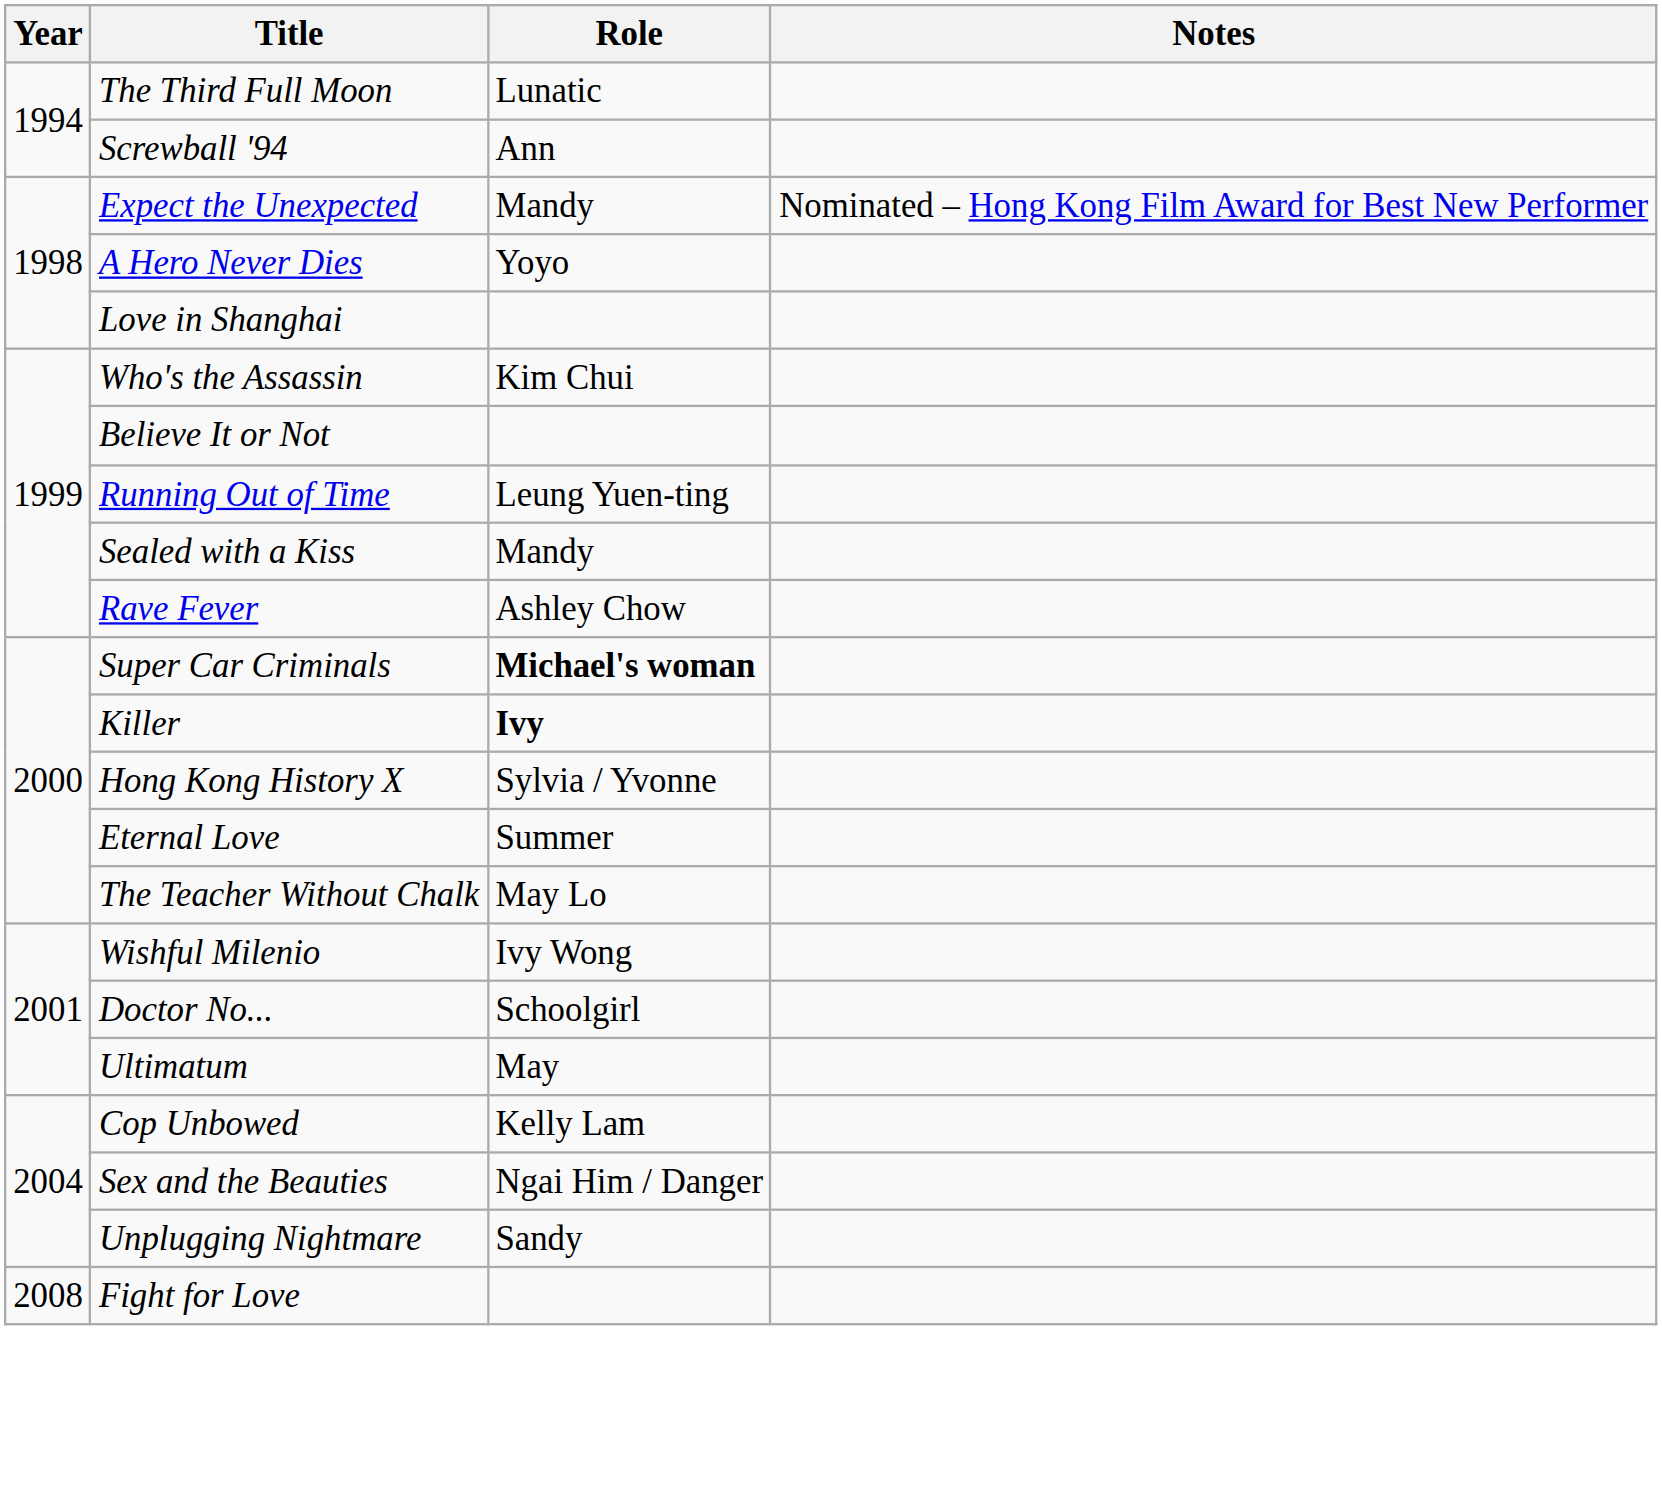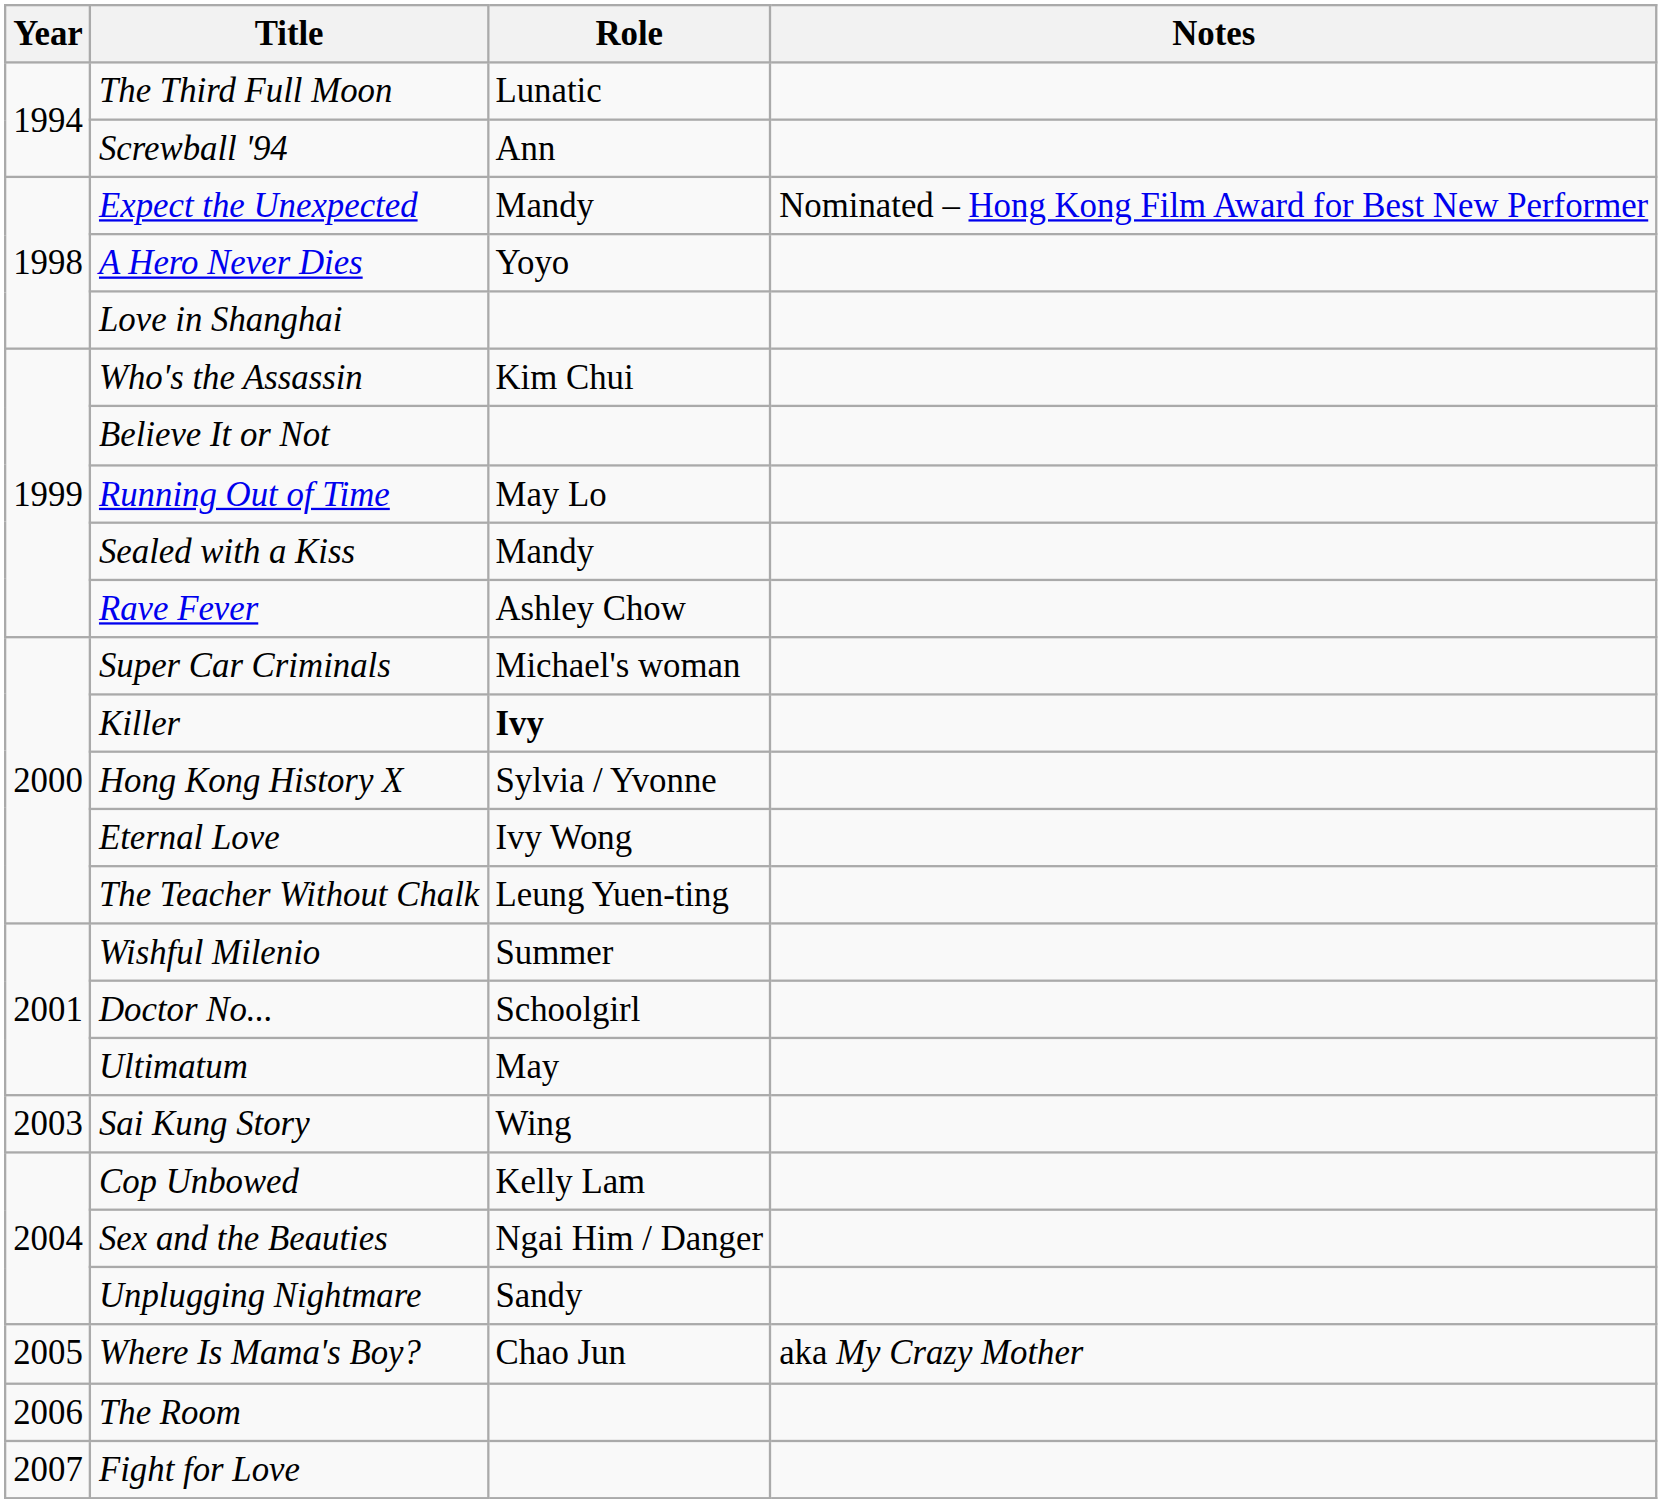Running Out of Time | Role: Leung Yuen-ting -> May Lo
Super Car Criminals | Role: bold -> normal
Eternal Love | Role: Summer -> Ivy Wong
The Teacher Without Chalk | Role: May Lo -> Leung Yuen-ting
Wishful Milenio | Role: Ivy Wong -> Summer
+ row: 2003 | Sai Kung Story | Wing
+ row: 2005 | Where Is Mama's Boy? | Chao Jun | aka My Crazy Mother
+ row: 2006 | The Room
Fight for Love | Year: 2008 -> 2007
